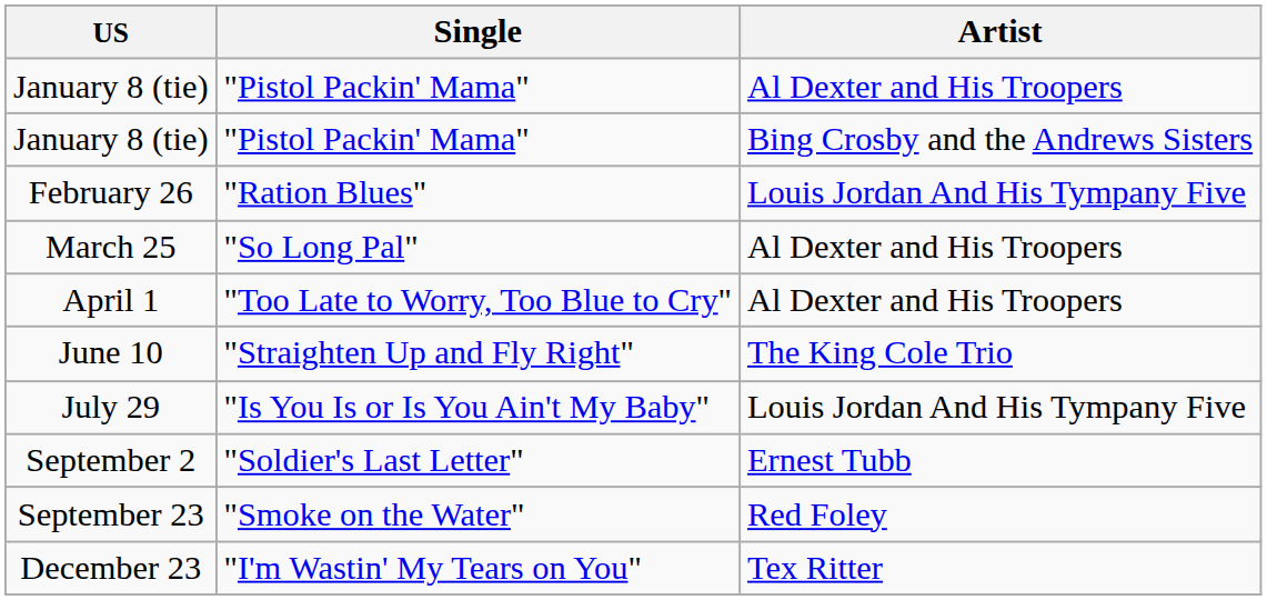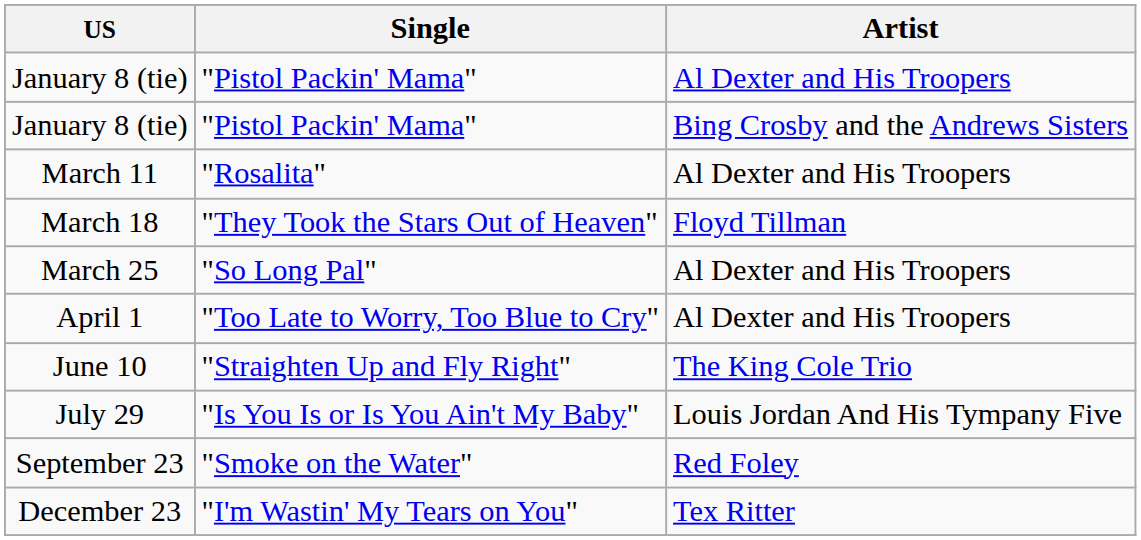- row: February 26 | "Ration Blues" | Louis Jordan And His Tympany Five
+ row: March 11 | "Rosalita" | Al Dexter and His Troopers
+ row: March 18 | "They Took the Stars Out of Heaven" | Floyd Tillman
- row: September 2 | "Soldier's Last Letter" | Ernest Tubb
